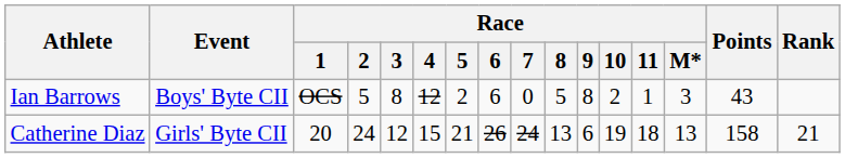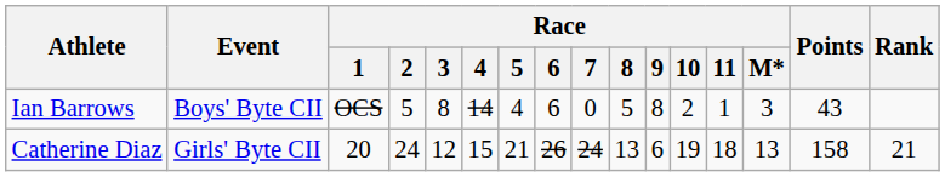Ian Barrows | Race / 4: 12 -> 14
Ian Barrows | Race / 5: 2 -> 4
